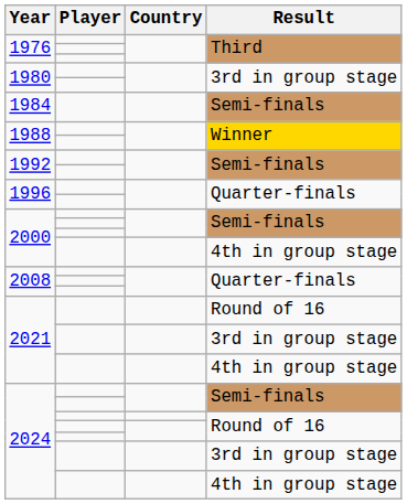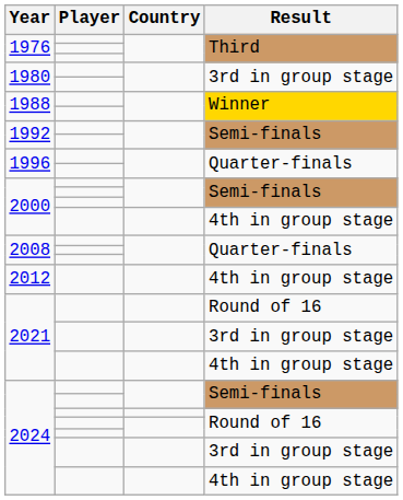- row: 1984 | Semi-finals
+ row: 2012 | 4th in group stage
